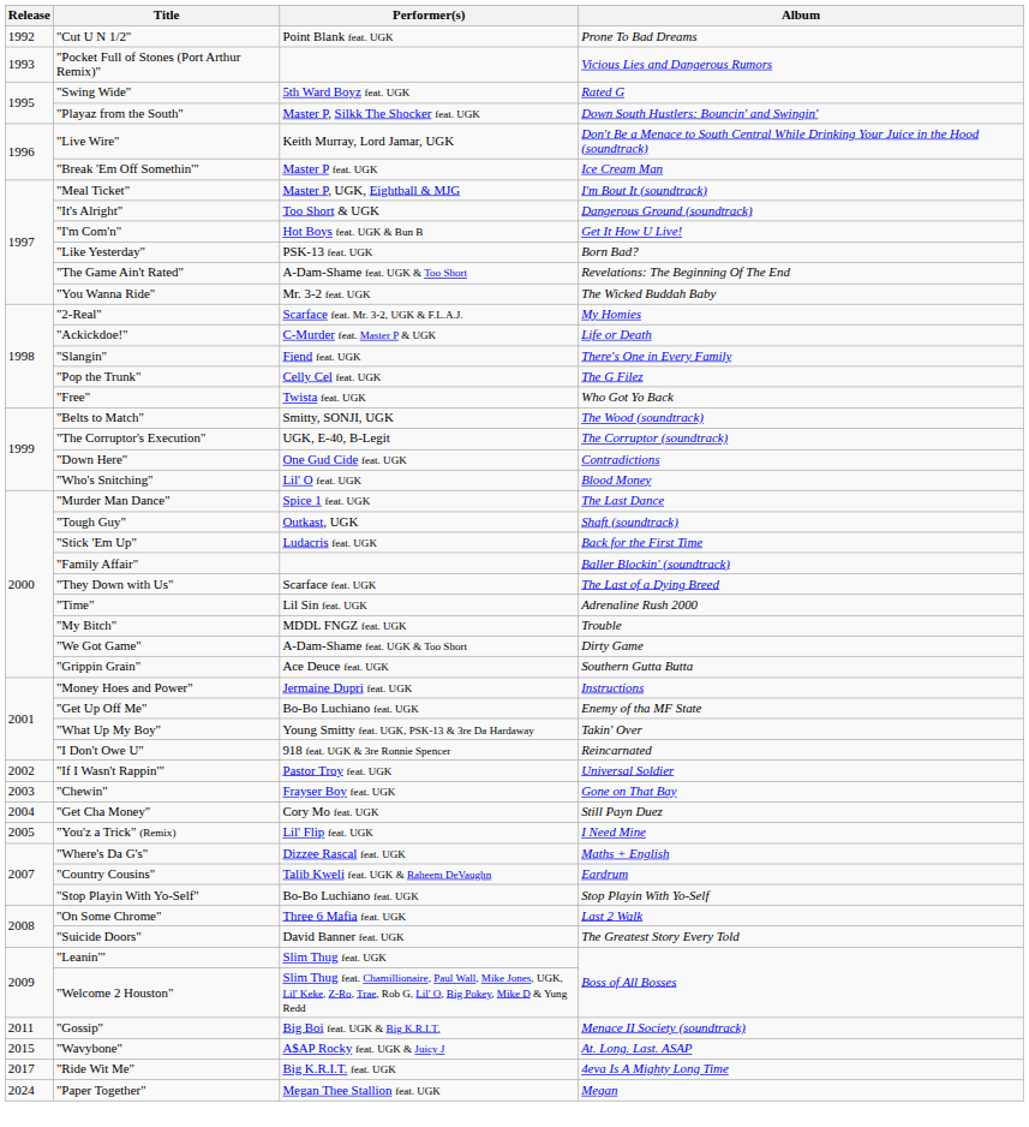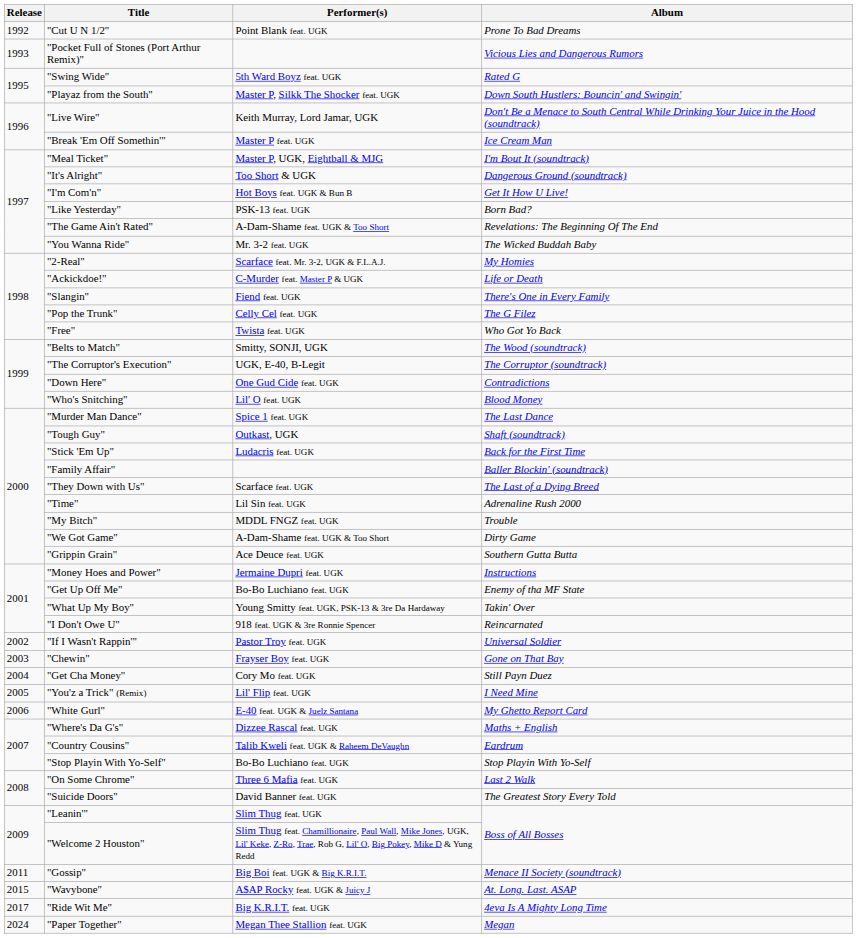+ row: 2006 | "White Gurl" | E-40 feat. UGK & Juelz Santana | My Ghetto Report Card
